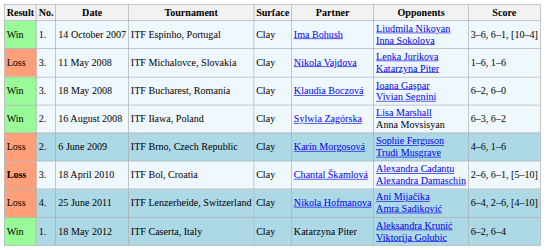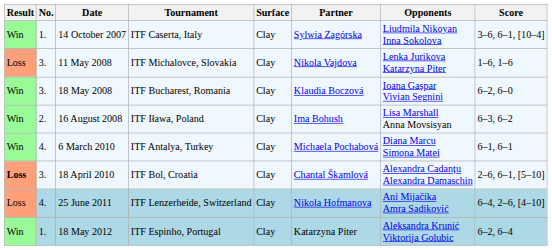14 October 2007 | Tournament: ITF Espinho, Portugal -> ITF Caserta, Italy
14 October 2007 | Partner: Ima Bohush -> Sylwia Zagórska
16 August 2008 | Partner: Sylwia Zagórska -> Ima Bohush
- row: Loss | 2. | 6 June 2009 | ITF Brno, Czech Republic | Clay | Karin Morgosová | Sophie Ferguson Trudi Musgrave | 4–6, 1–6
+ row: Win | 4. | 6 March 2010 | ITF Antalya, Turkey | Clay | Michaela Pochabová | Diana Marcu Simona Matei | 6–1, 6–1
18 May 2012 | Tournament: ITF Caserta, Italy -> ITF Espinho, Portugal
